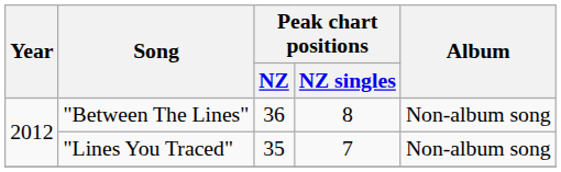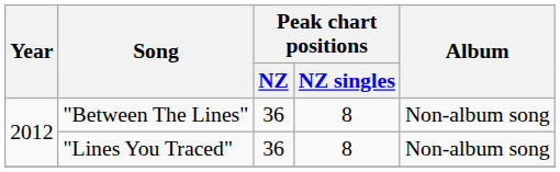"Lines You Traced" | Peak chart positions / NZ: 35 -> 36
"Lines You Traced" | Peak chart positions / NZ singles: 7 -> 8
